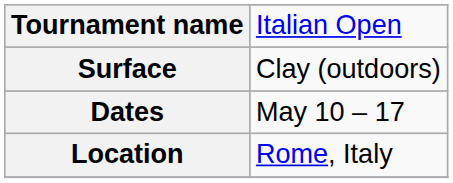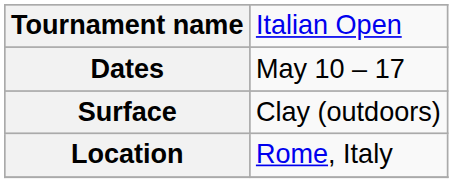rows swapped: Dates <-> Surface
